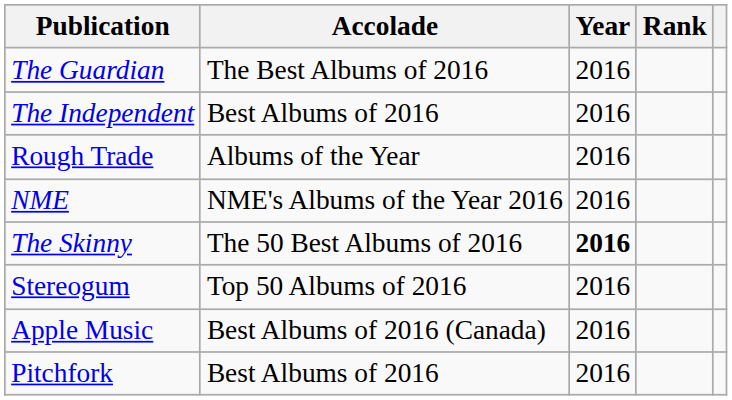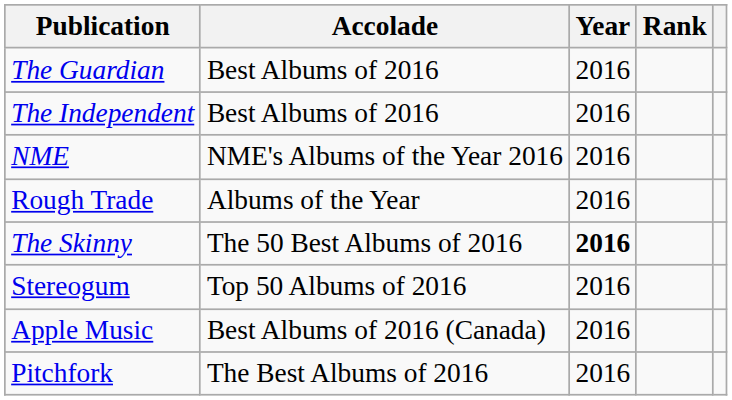The Guardian | Accolade: The Best Albums of 2016 -> Best Albums of 2016
rows swapped: NME <-> Rough Trade
Pitchfork | Accolade: Best Albums of 2016 -> The Best Albums of 2016
